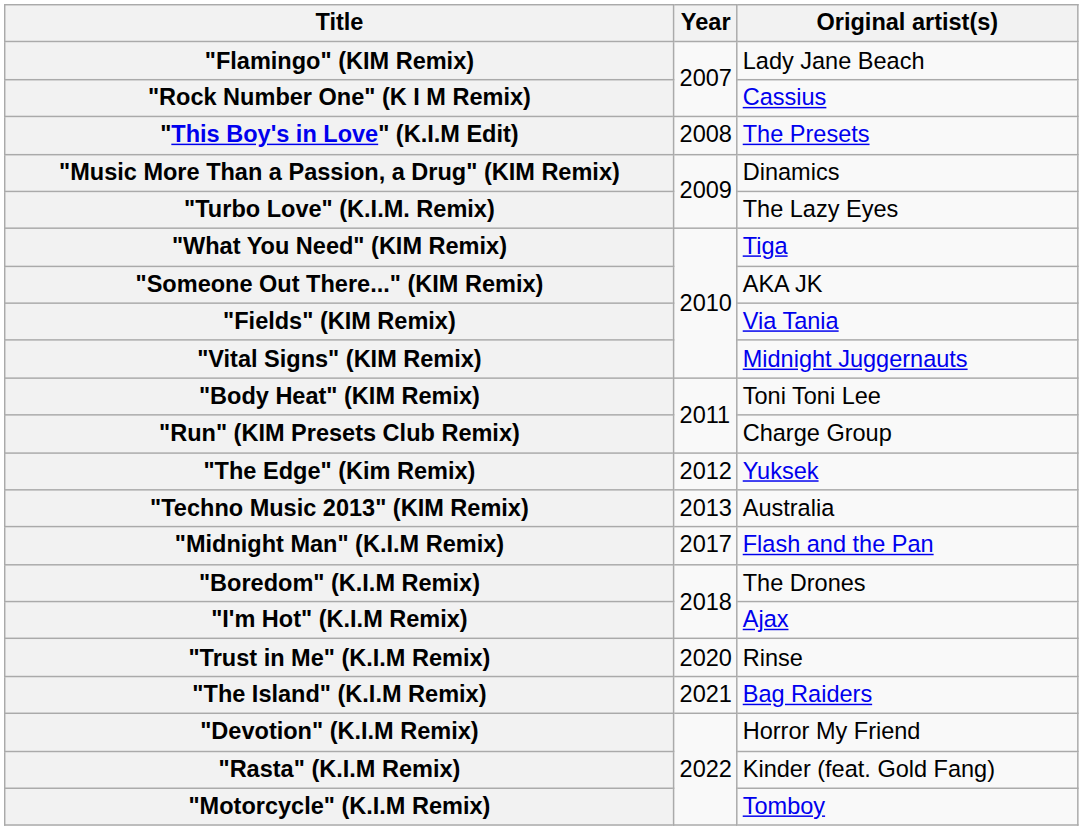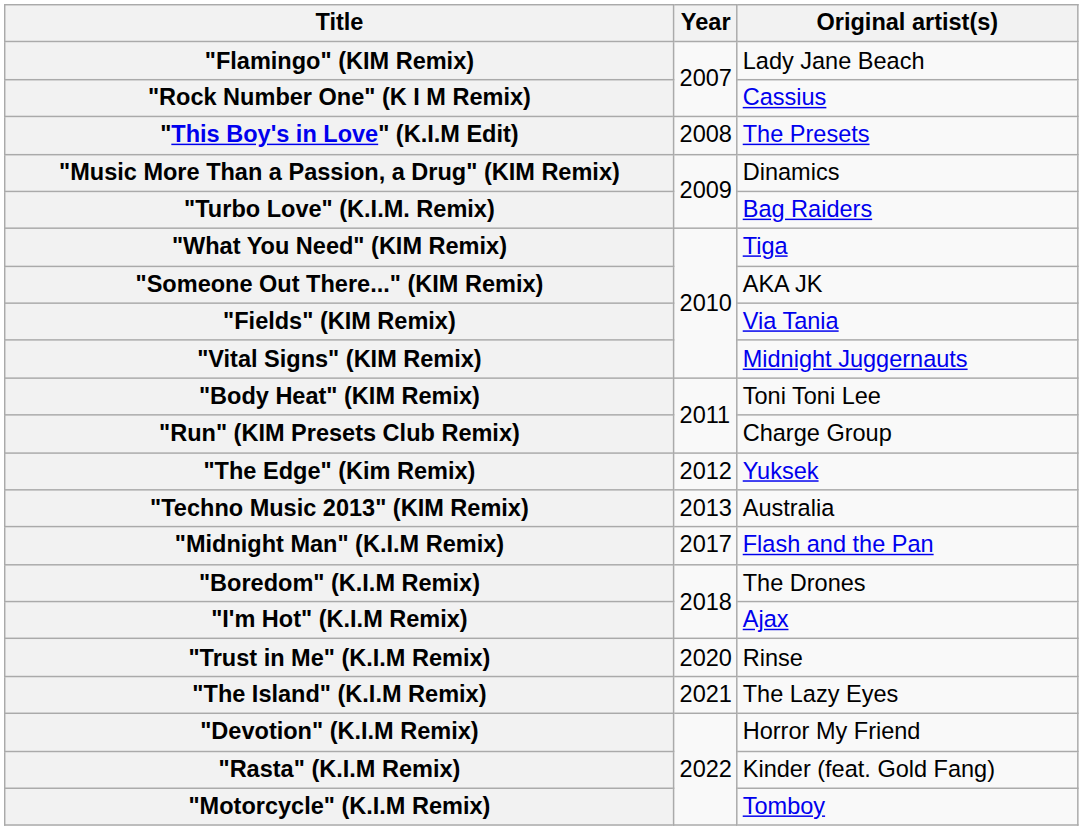"Turbo Love" (K.I.M. Remix) | Original artist(s): The Lazy Eyes -> Bag Raiders
"The Island" (K.I.M Remix) | Original artist(s): Bag Raiders -> The Lazy Eyes
